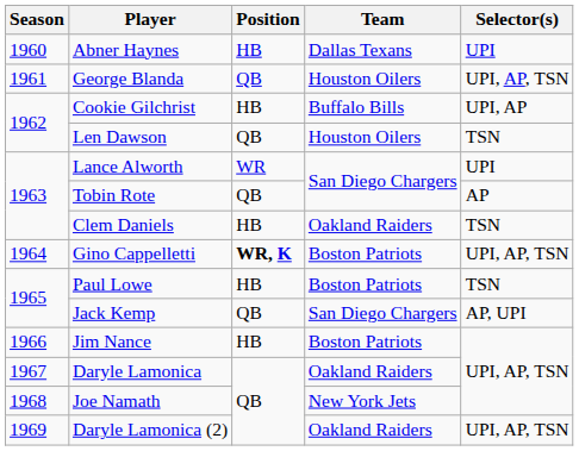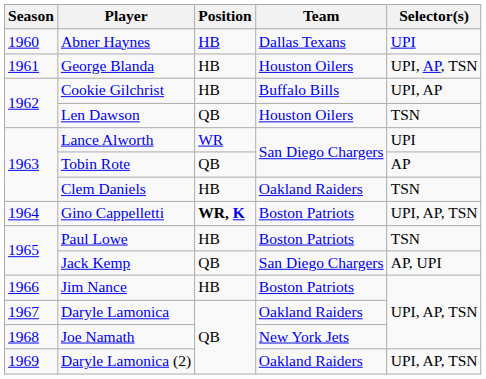George Blanda | Position: QB -> HB
